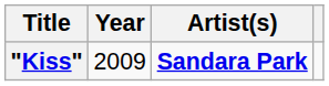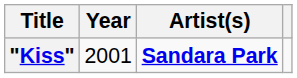"Kiss" | Year: 2009 -> 2001
